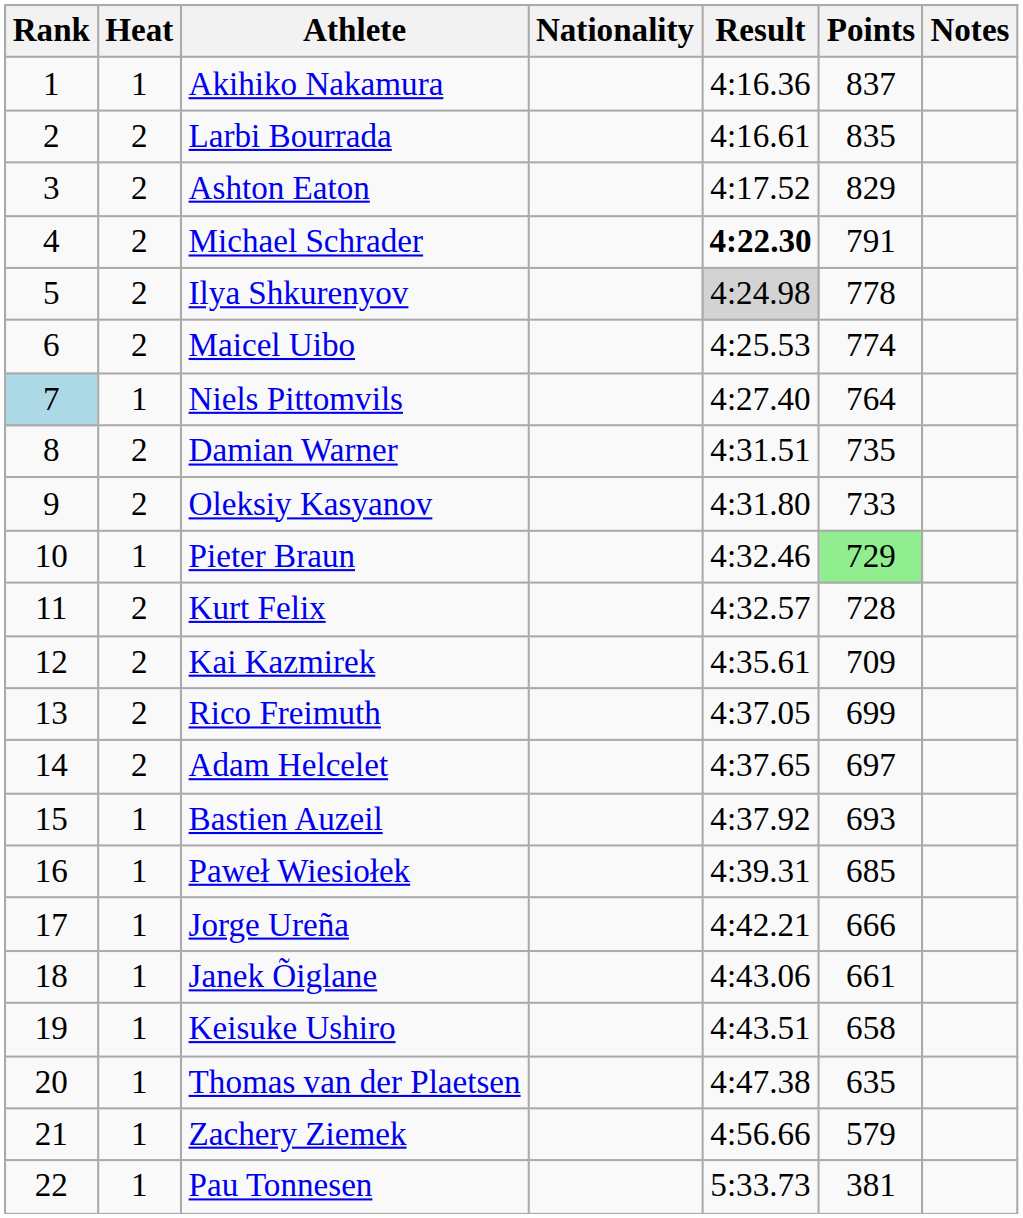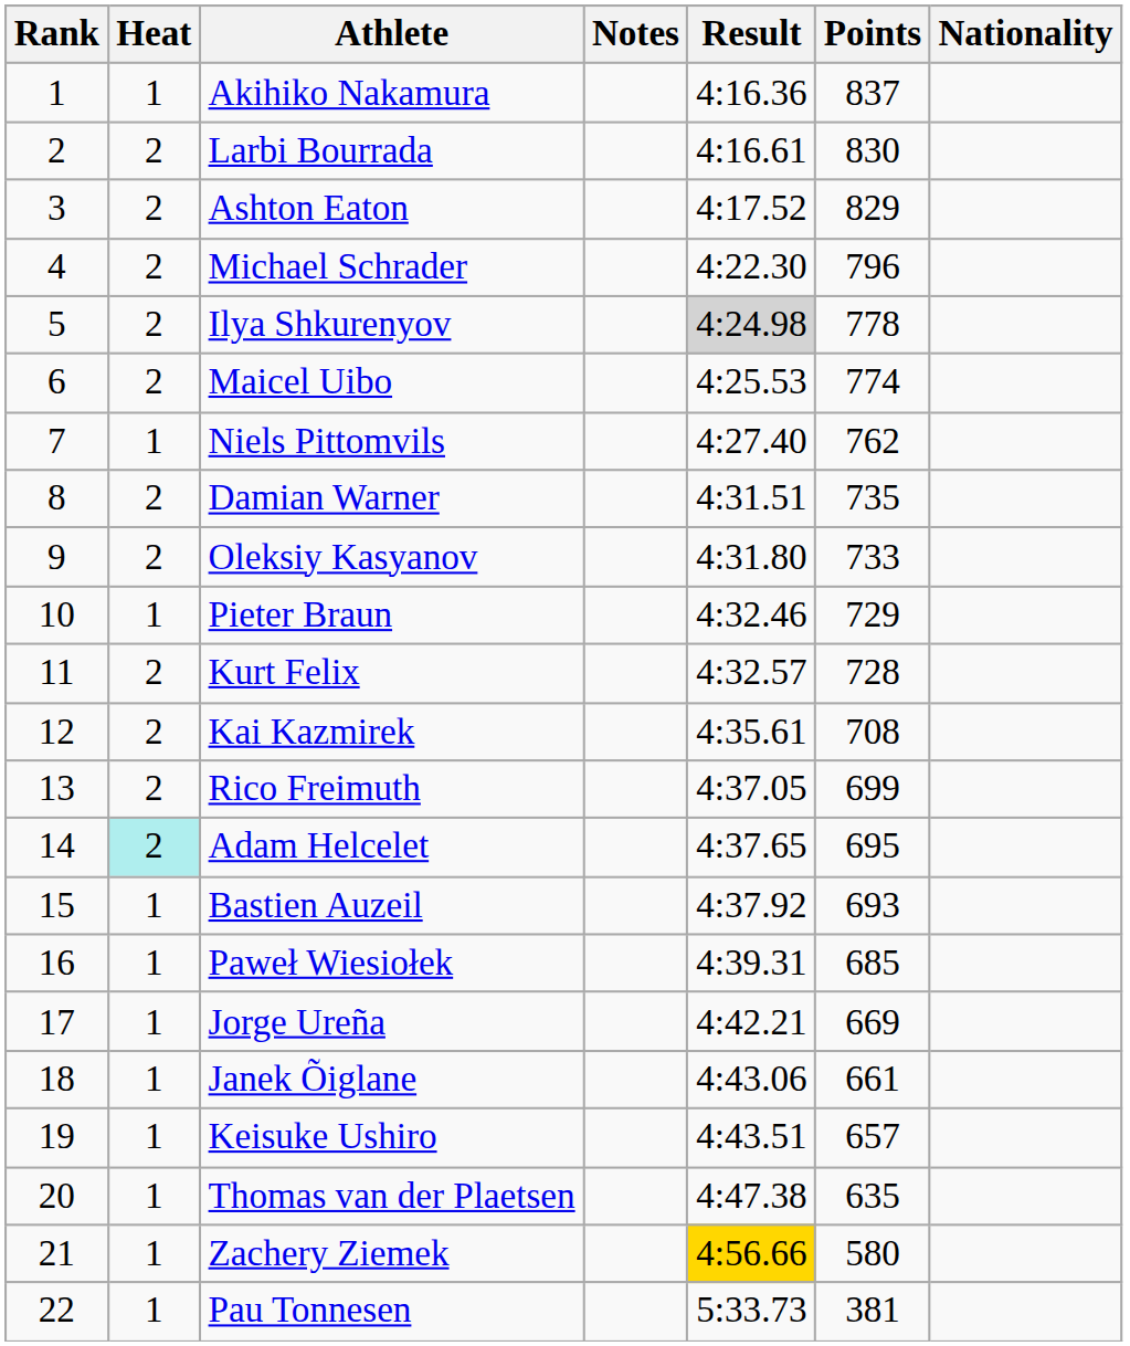columns swapped: Nationality <-> Notes
Larbi Bourrada | Points: 835 -> 830
Michael Schrader | Result: bold -> normal
Michael Schrader | Points: 791 -> 796
Niels Pittomvils | Rank: lightblue background -> no background
Niels Pittomvils | Points: 764 -> 762
Pieter Braun | Points: lightgreen background -> no background
Kai Kazmirek | Points: 709 -> 708
Adam Helcelet | Heat: no background -> paleturquoise background
Adam Helcelet | Points: 697 -> 695
Jorge Ureña | Points: 666 -> 669
Keisuke Ushiro | Points: 658 -> 657
Zachery Ziemek | Result: no background -> gold background
Zachery Ziemek | Points: 579 -> 580
